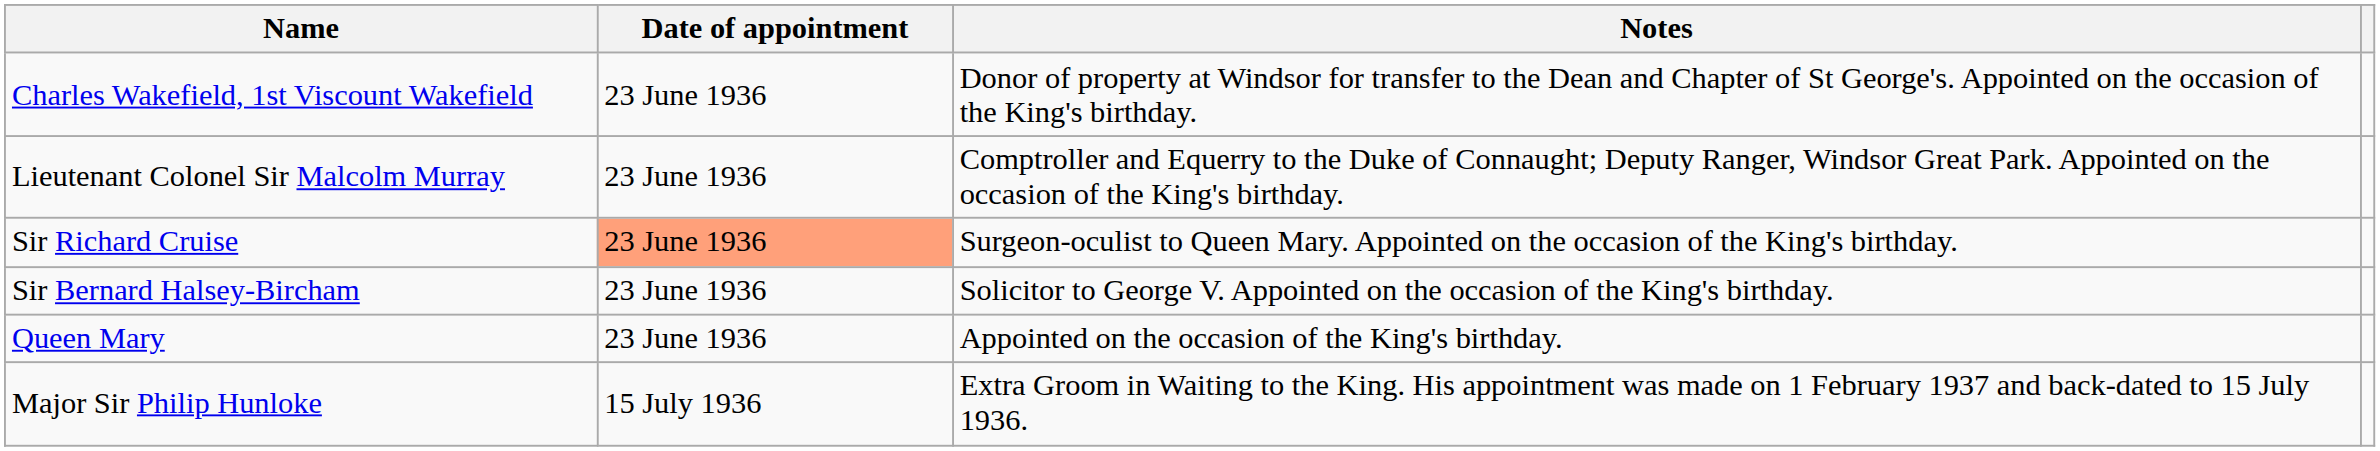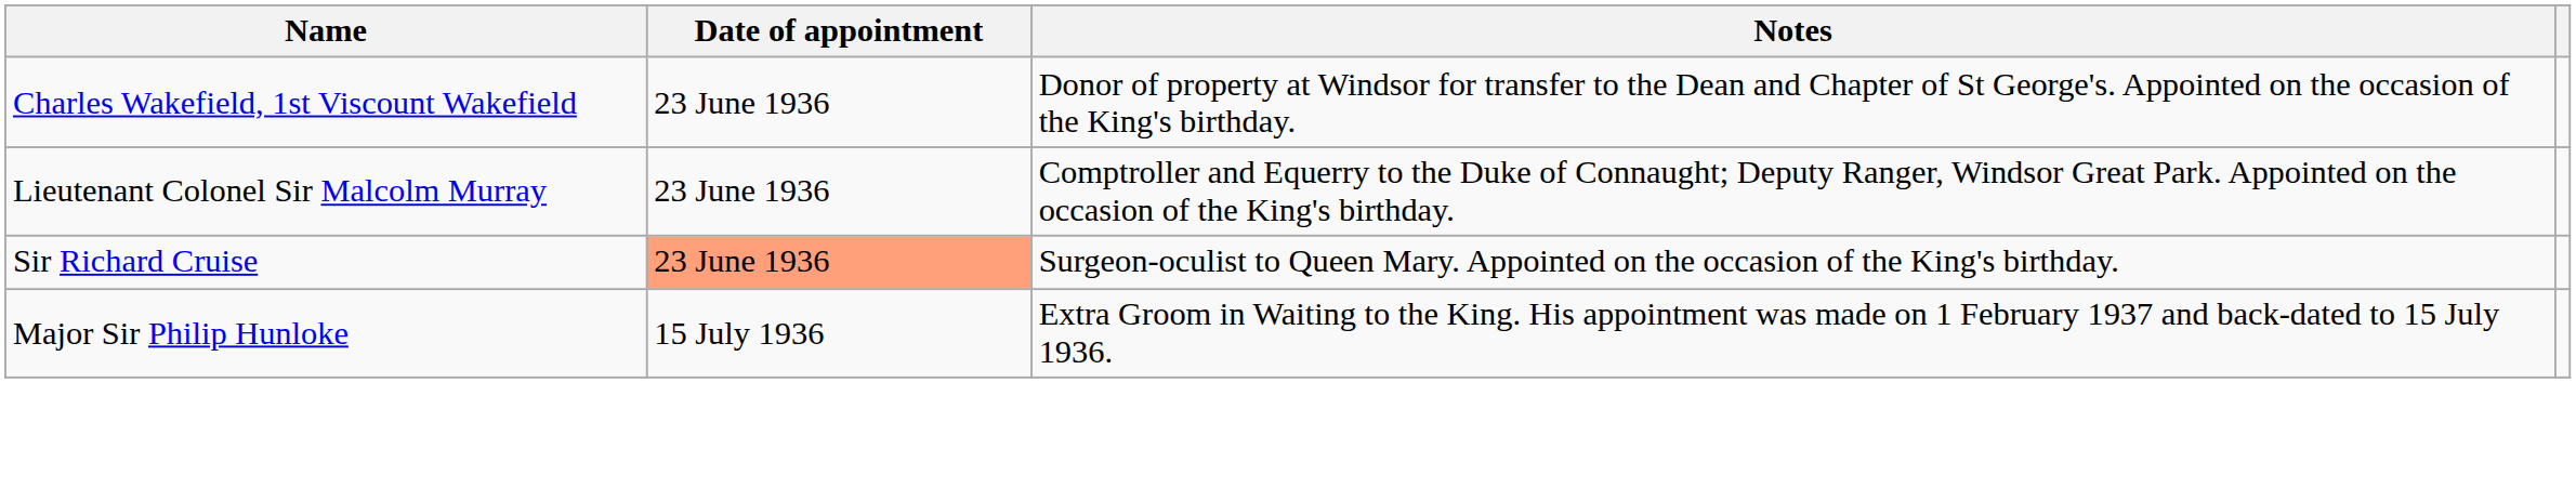- row: Sir Bernard Halsey-Bircham | 23 June 1936 | Solicitor to George V. Appointed on the occasion of the King's birthday.
- row: Queen Mary | 23 June 1936 | Appointed on the occasion of the King's birthday.
